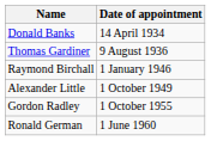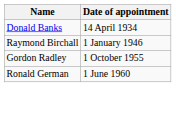- row: Thomas Gardiner | 9 August 1936
- row: Alexander Little | 1 October 1949
